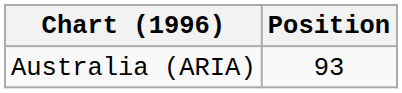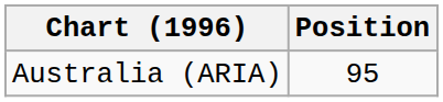Australia (ARIA) | Position: 93 -> 95
